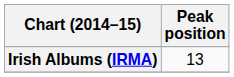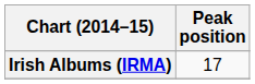Irish Albums (IRMA) | Peak position: 13 -> 17
